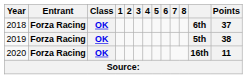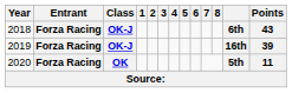2018 | Class: OK -> OK-J
2018 | Points: 37 -> 43
2019 | Class: OK -> OK-J
2019 | column 12: 5th -> 16th
2019 | Points: 38 -> 39
2020 | column 12: 16th -> 5th
